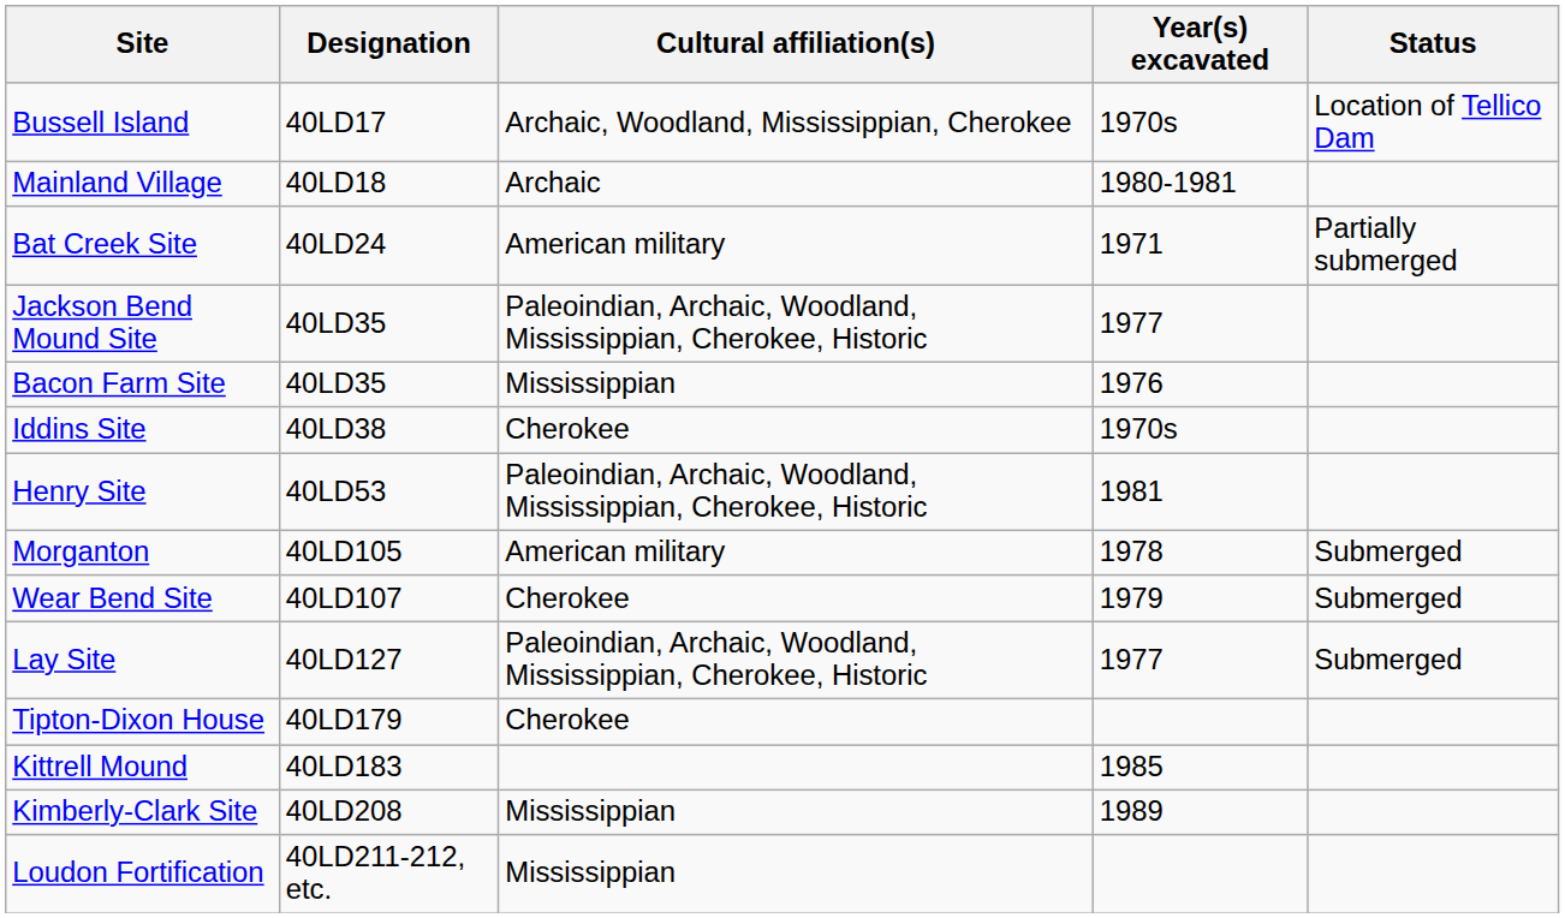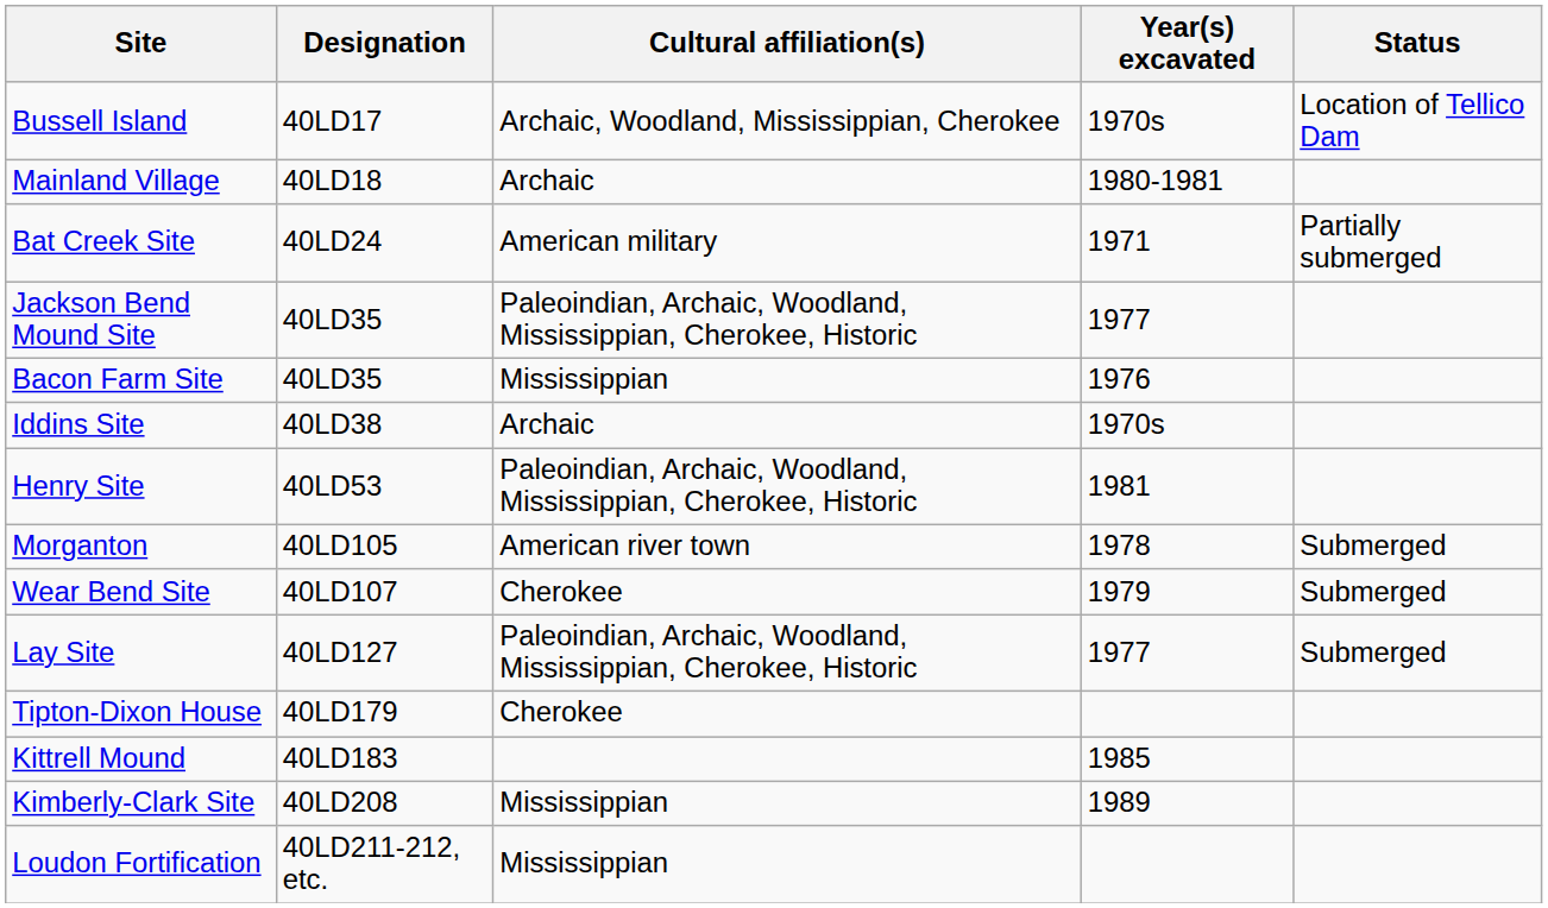Iddins Site | Cultural affiliation(s): Cherokee -> Archaic
Morganton | Cultural affiliation(s): American military -> American river town
